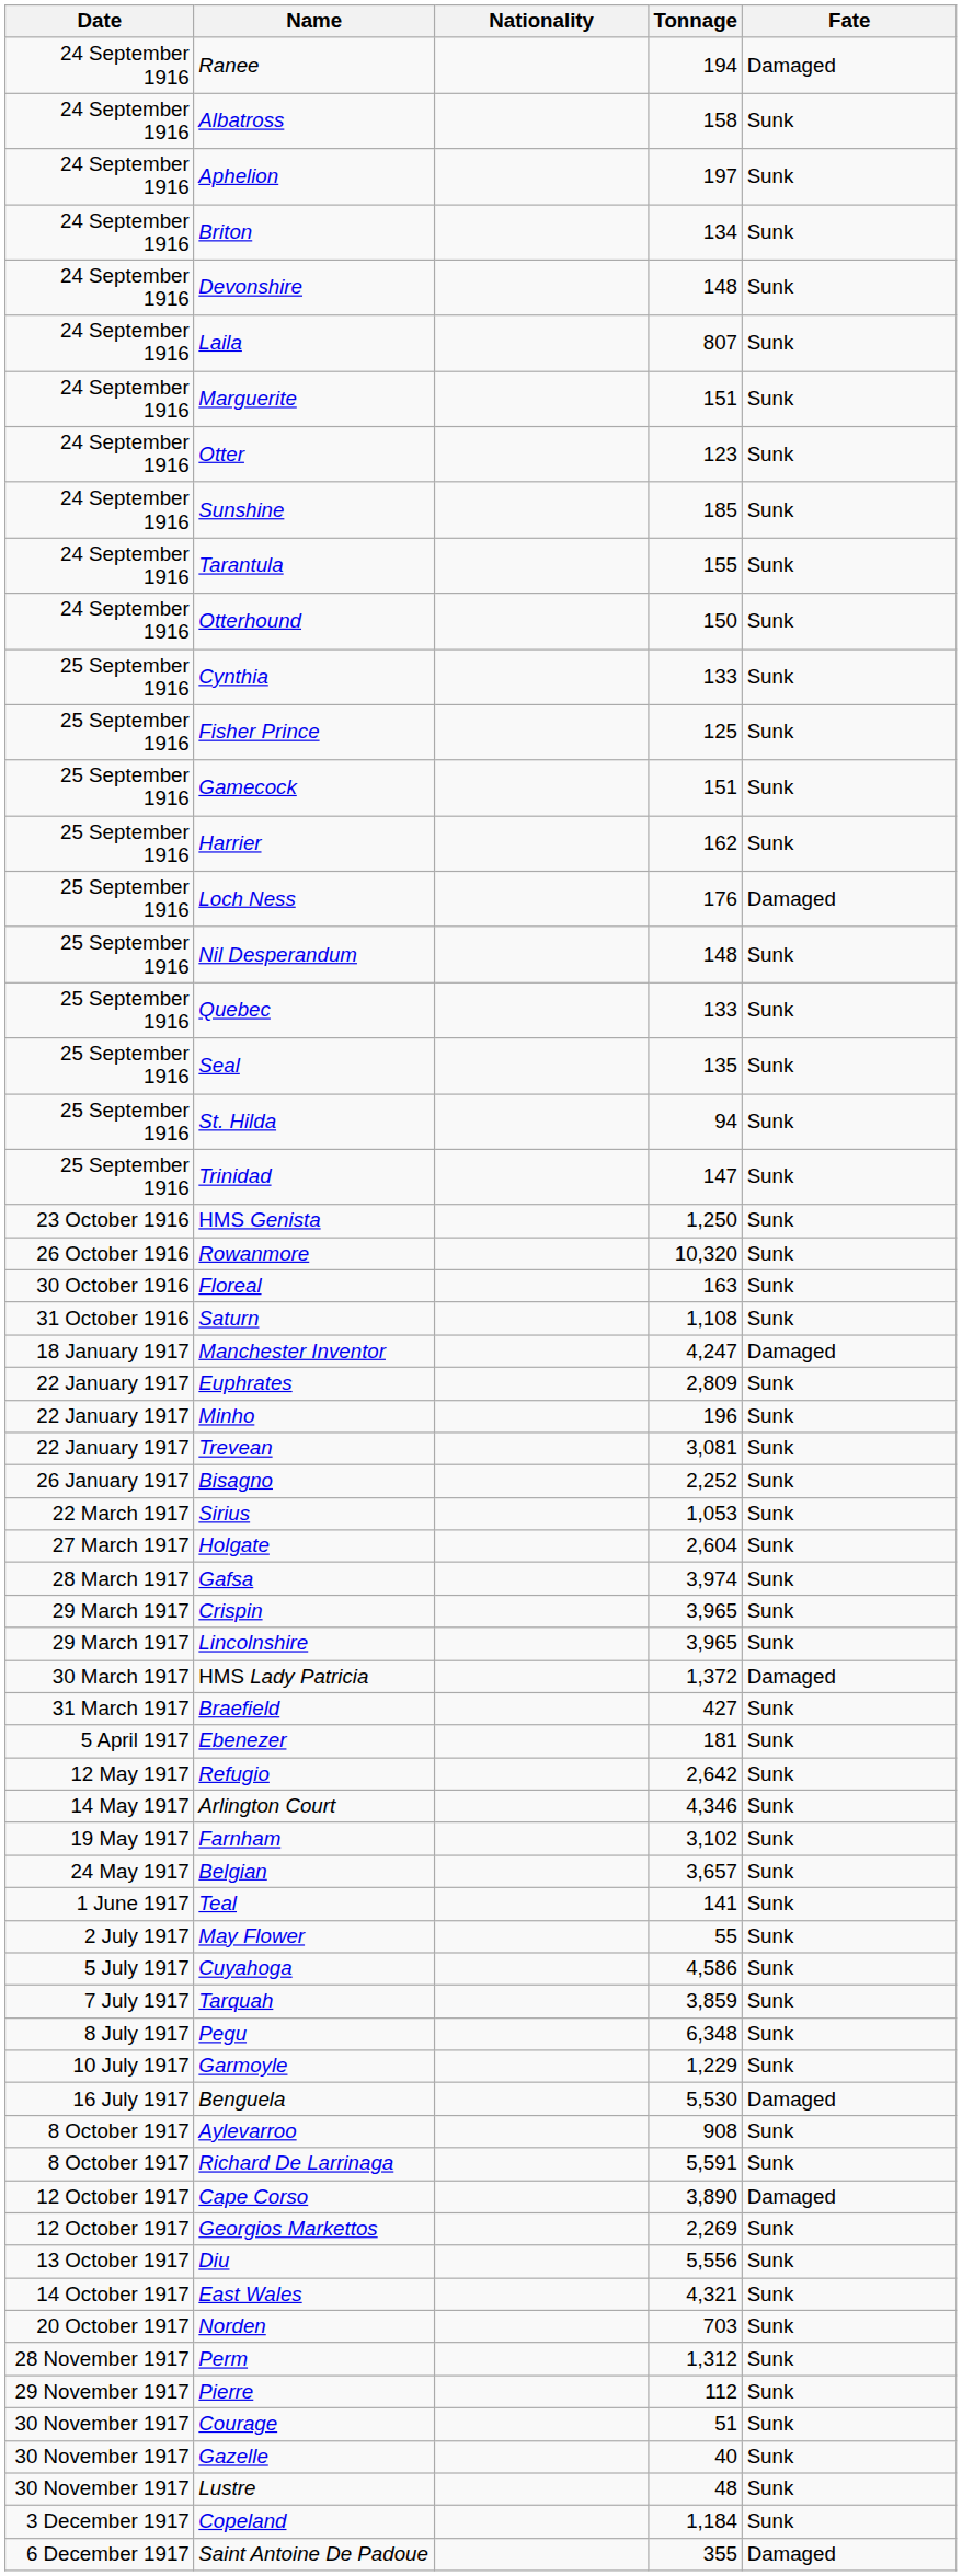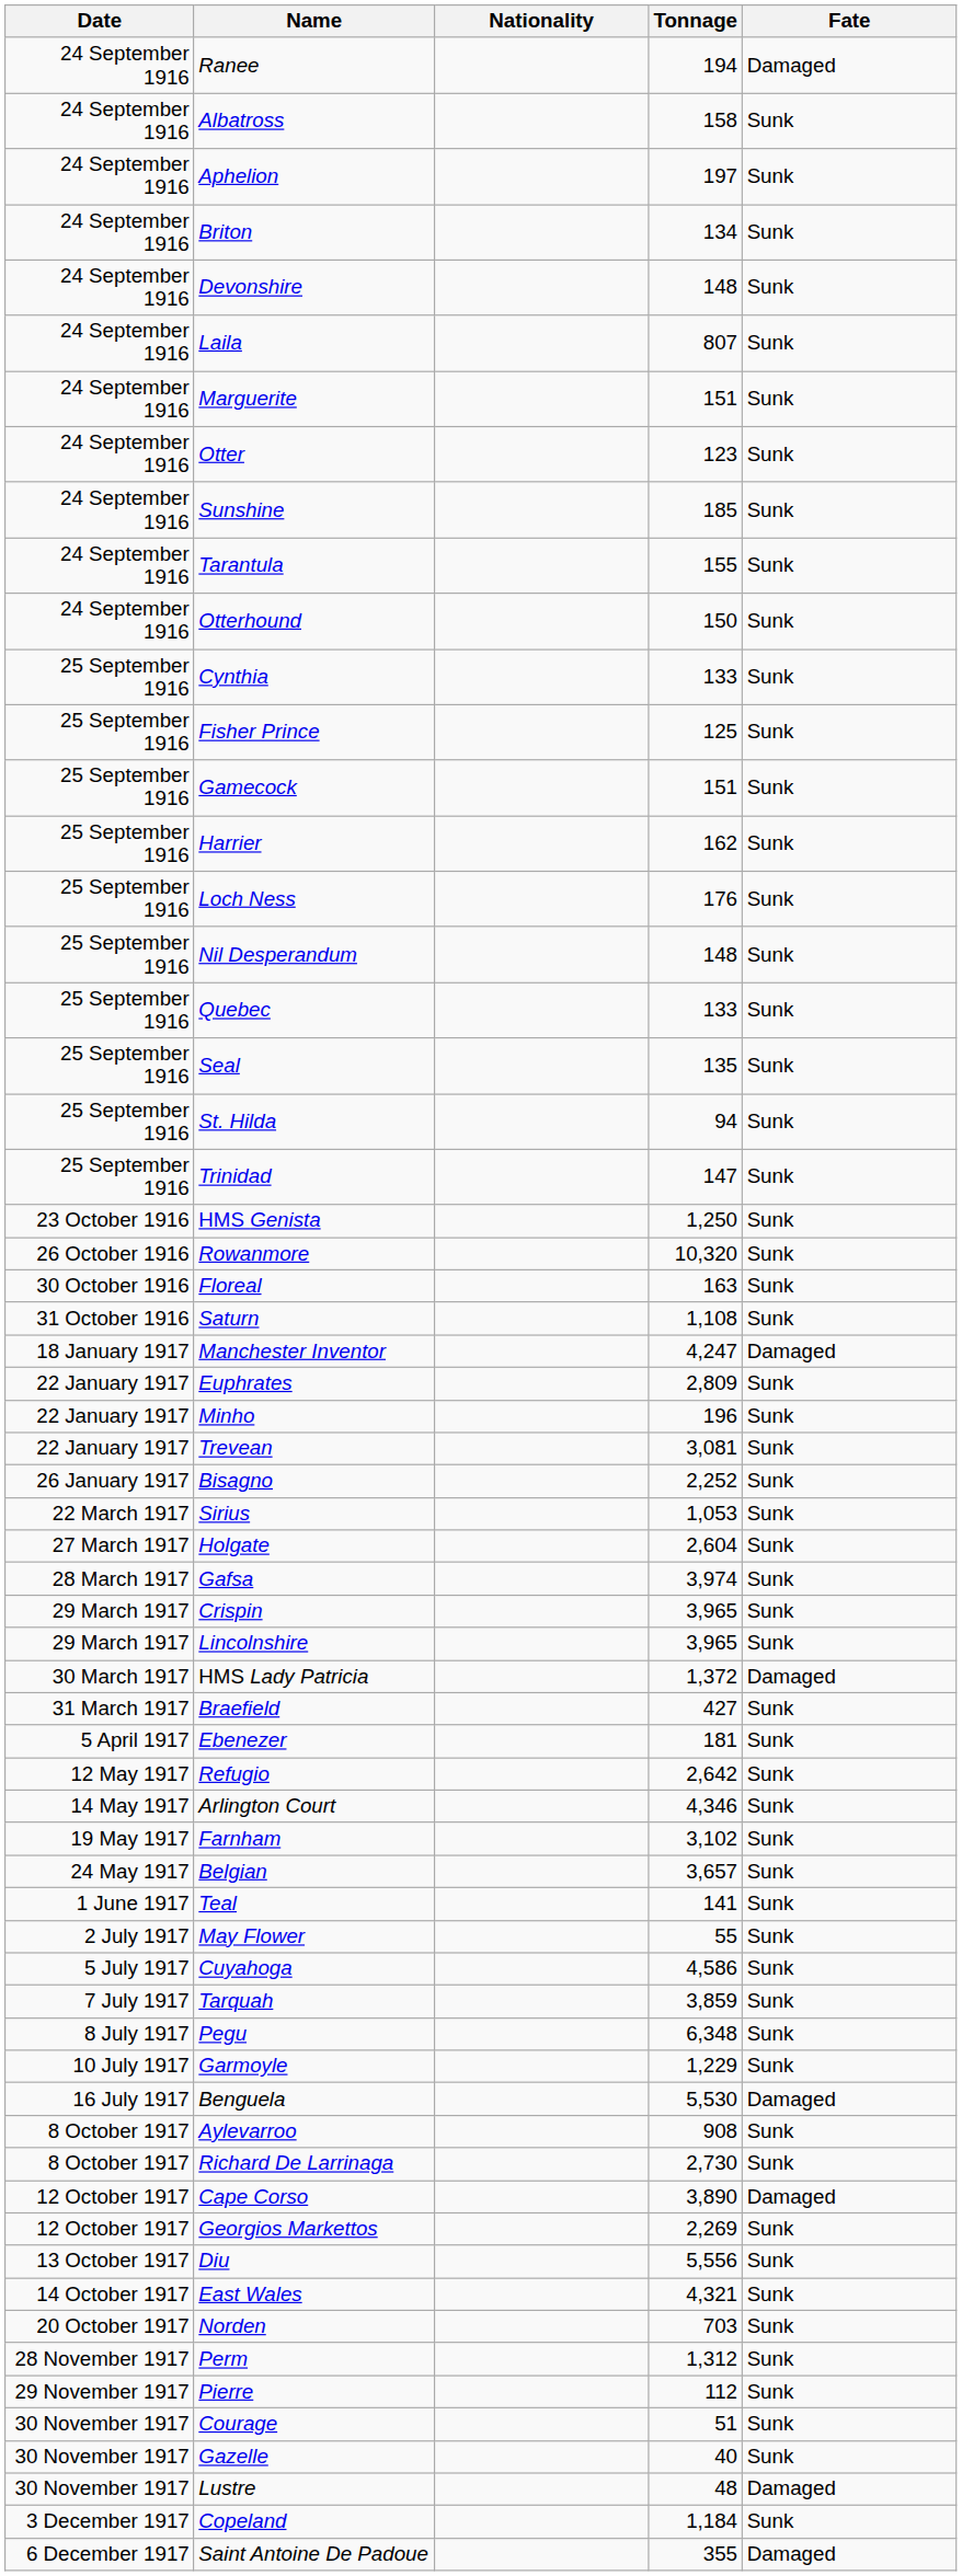Loch Ness | Fate: Damaged -> Sunk
Richard De Larrinaga | Tonnage: 5,591 -> 2,730
Lustre | Fate: Sunk -> Damaged
